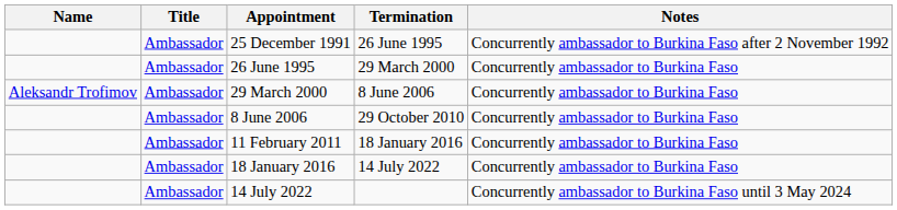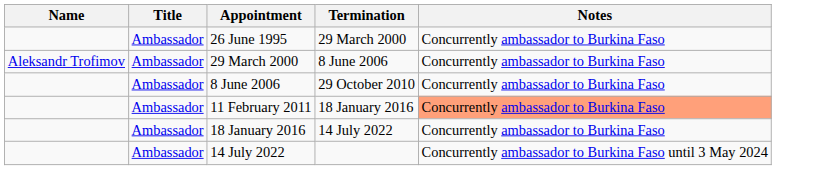- row: Ambassador | 25 December 1991 | 26 June 1995 | Concurrently ambassador to Burkina Faso after 2 November 1992
11 February 2011 | Notes: no background -> lightsalmon background
